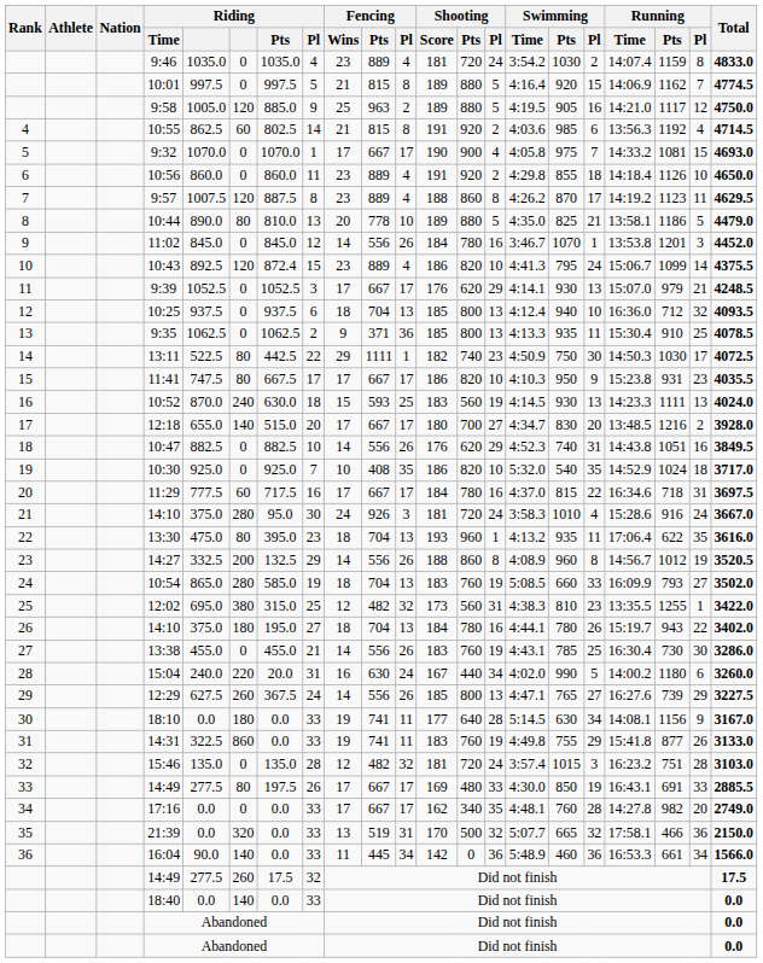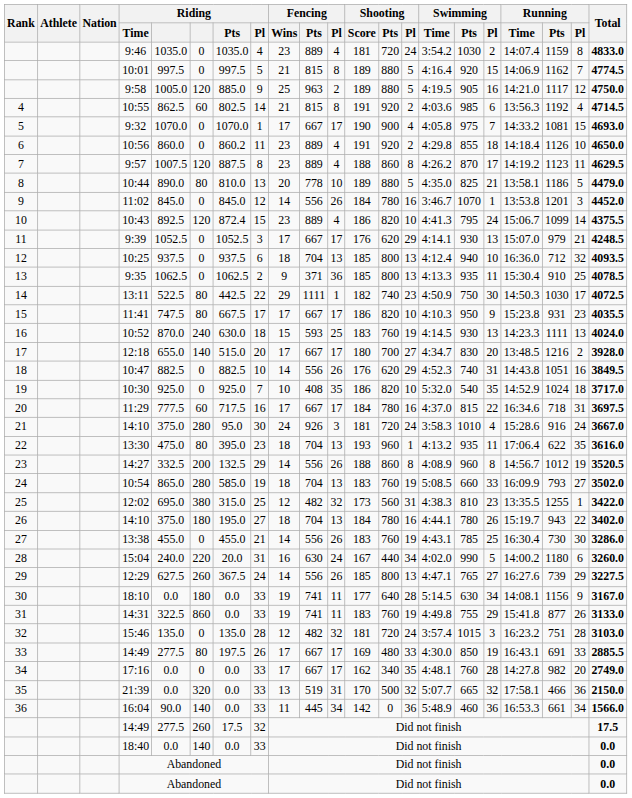10:56 | Riding / Pts: 860.0 -> 860.2
10:52 | Shooting / Pts: 560 -> 760
